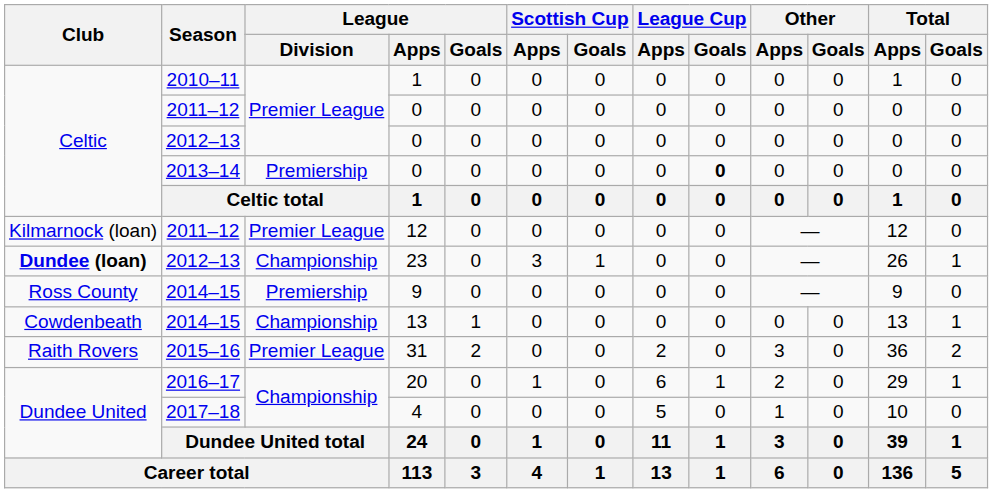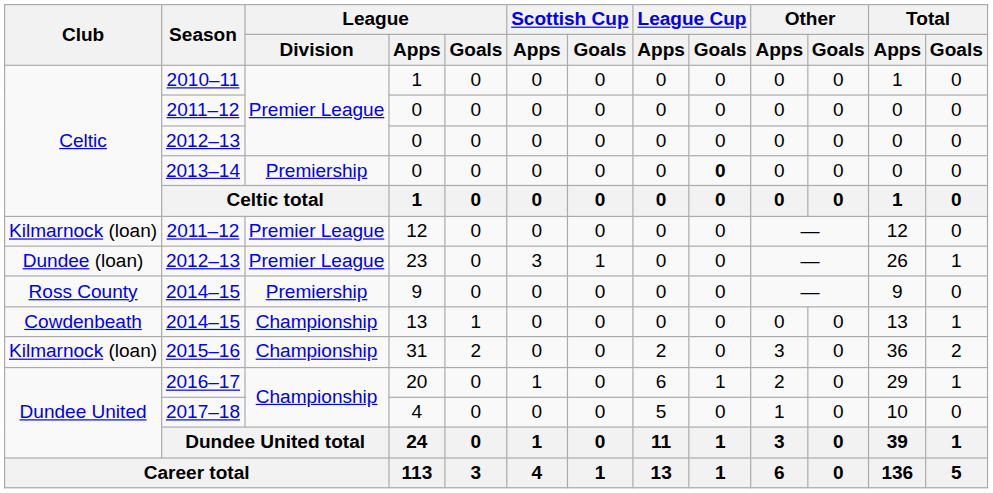23 | Club: bold -> normal
23 | League / Division: Championship -> Premier League
31 | Club: Raith Rovers -> Kilmarnock (loan)
31 | League / Division: Premier League -> Championship
